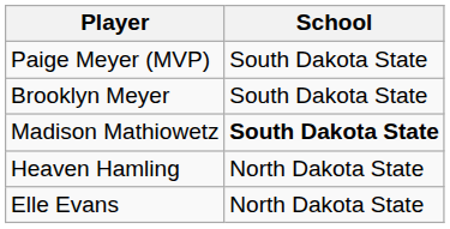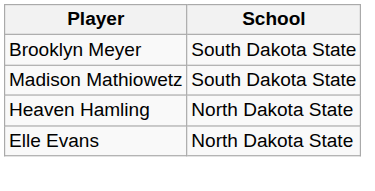- row: Paige Meyer (MVP) | South Dakota State
Madison Mathiowetz | School: bold -> normal
